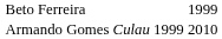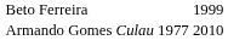Armando Gomes Culau | column 3: 1999 -> 1977
